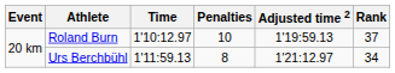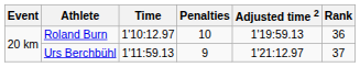Roland Burn | Rank: 37 -> 36
Urs Berchbühl | Penalties: 8 -> 9
Urs Berchbühl | Rank: 34 -> 37
